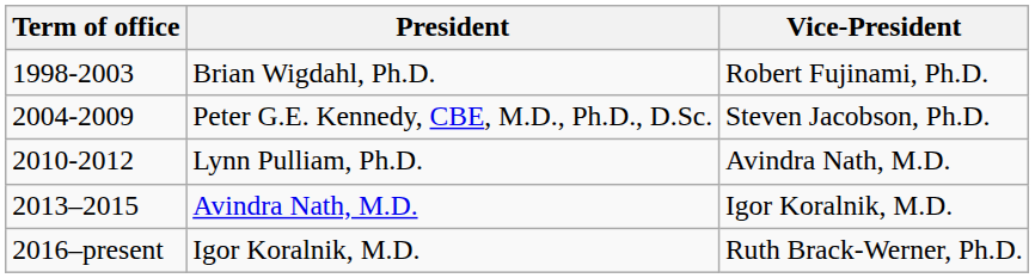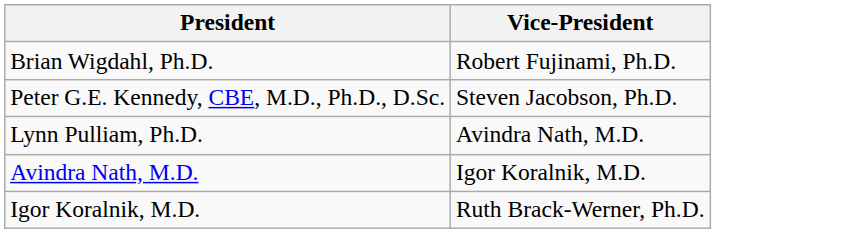- column: Term of office | 1998-2003 | 2004-2009 | 2010-2012 | 2013–2015 | 2016–present
